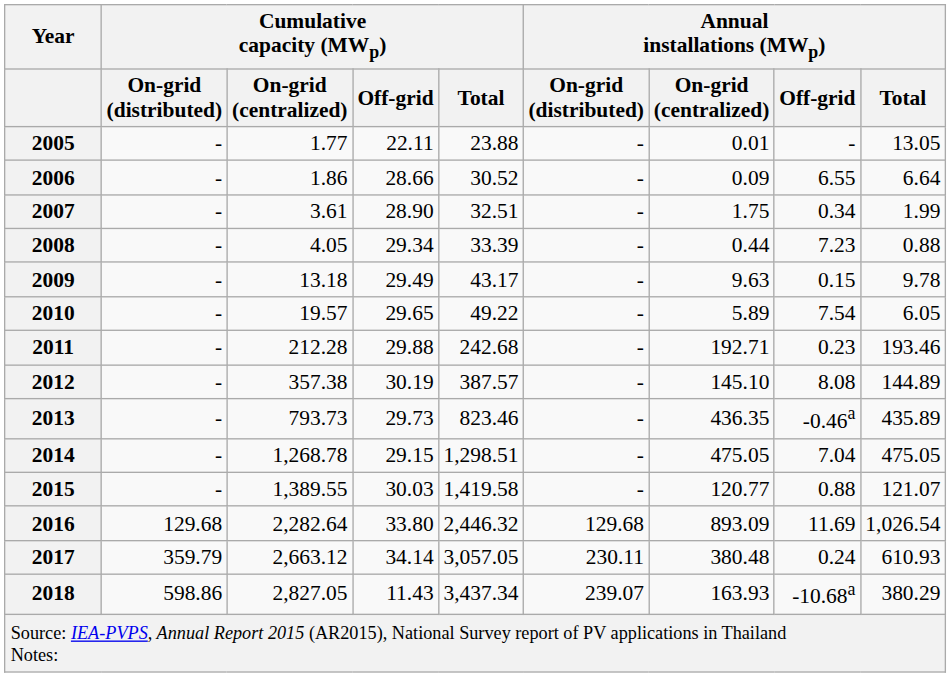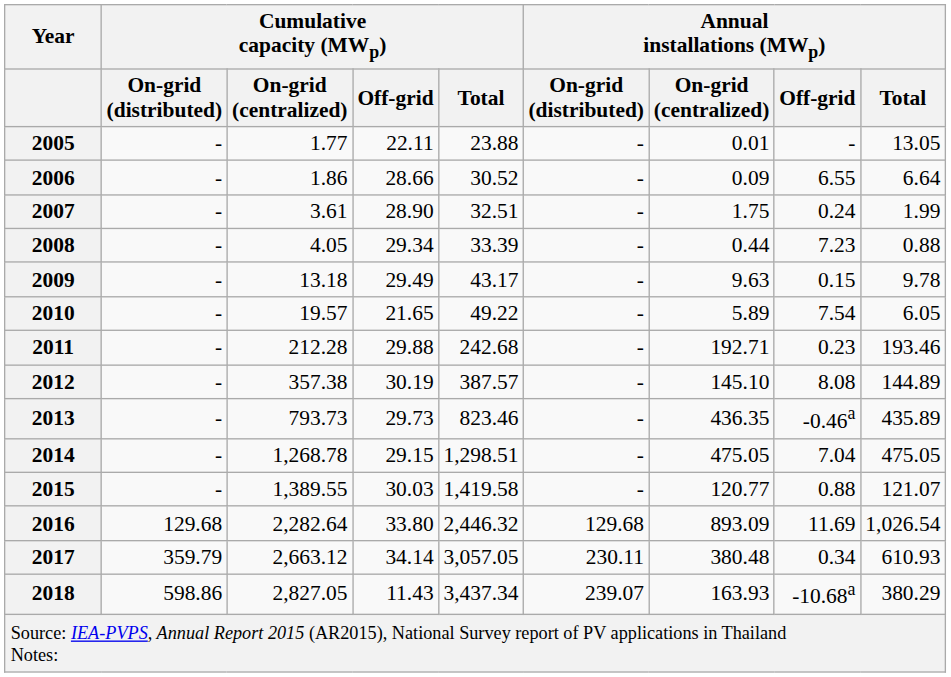2007 | Annual installations (MWp) / Off-grid: 0.34 -> 0.24
2010 | Cumulative capacity (MWp) / Off-grid: 29.65 -> 21.65
2017 | Annual installations (MWp) / Off-grid: 0.24 -> 0.34
